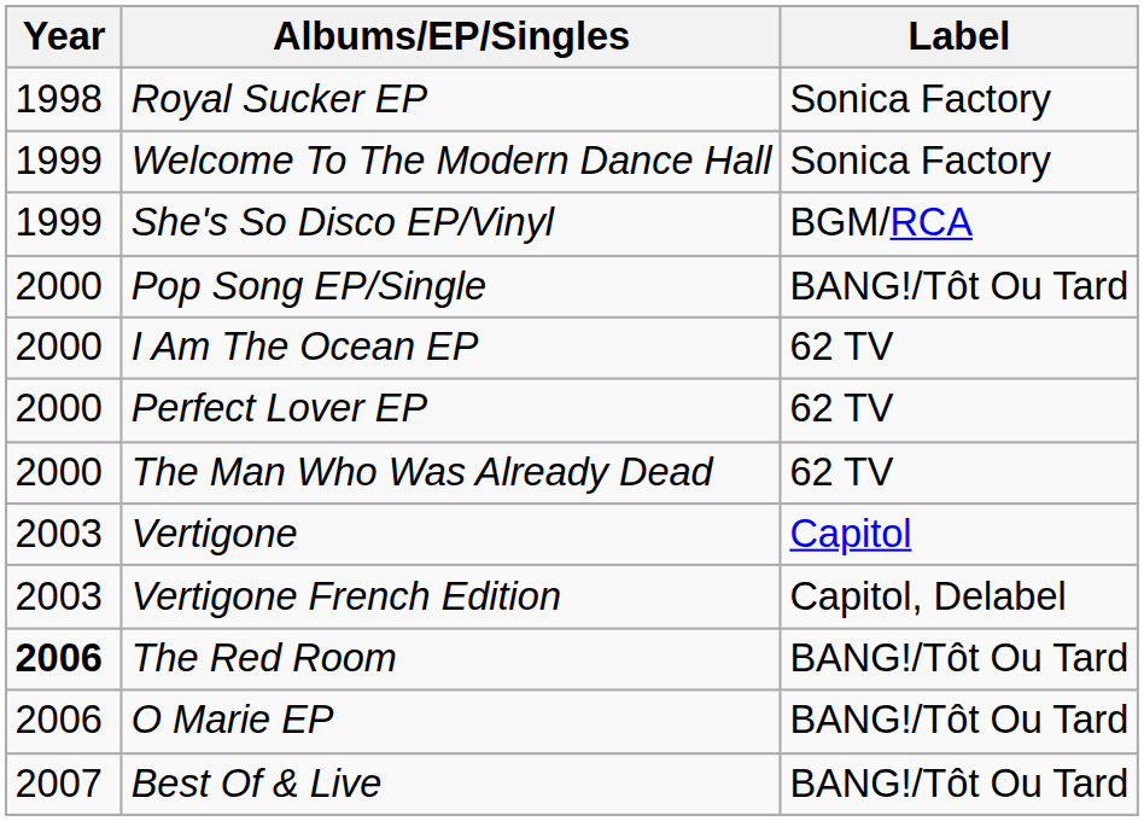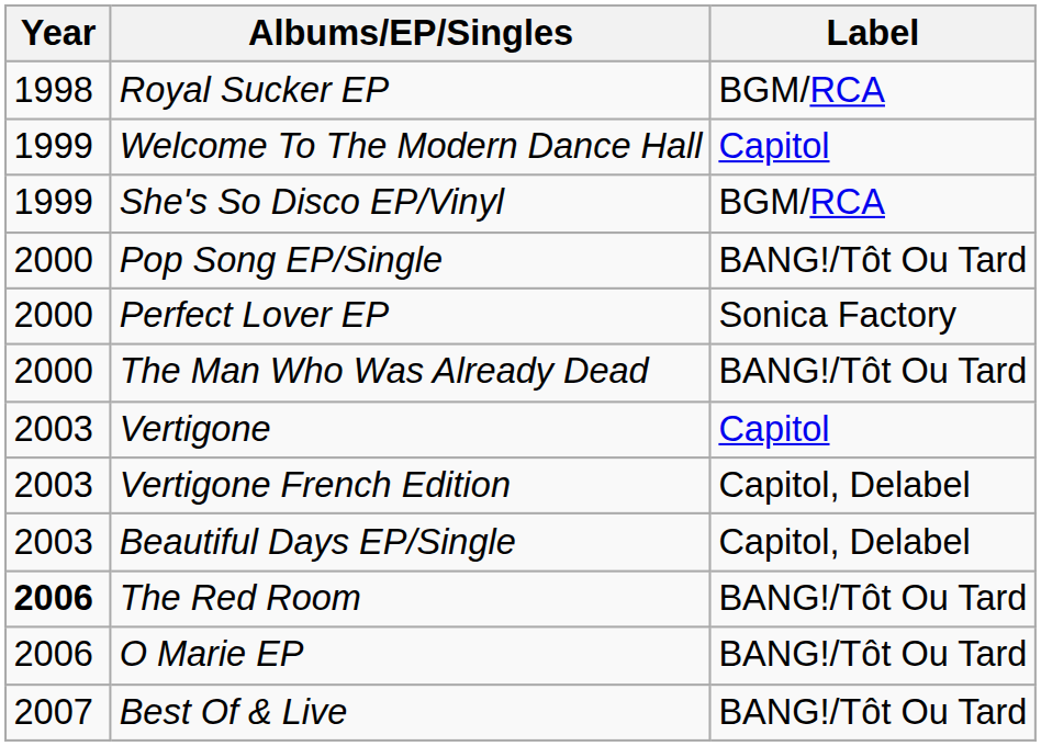Royal Sucker EP | Label: Sonica Factory -> BGM/RCA
Welcome To The Modern Dance Hall | Label: Sonica Factory -> Capitol
- row: 2000 | I Am The Ocean EP | 62 TV
Perfect Lover EP | Label: 62 TV -> Sonica Factory
The Man Who Was Already Dead | Label: 62 TV -> BANG!/Tôt Ou Tard
+ row: 2003 | Beautiful Days EP/Single | Capitol, Delabel
